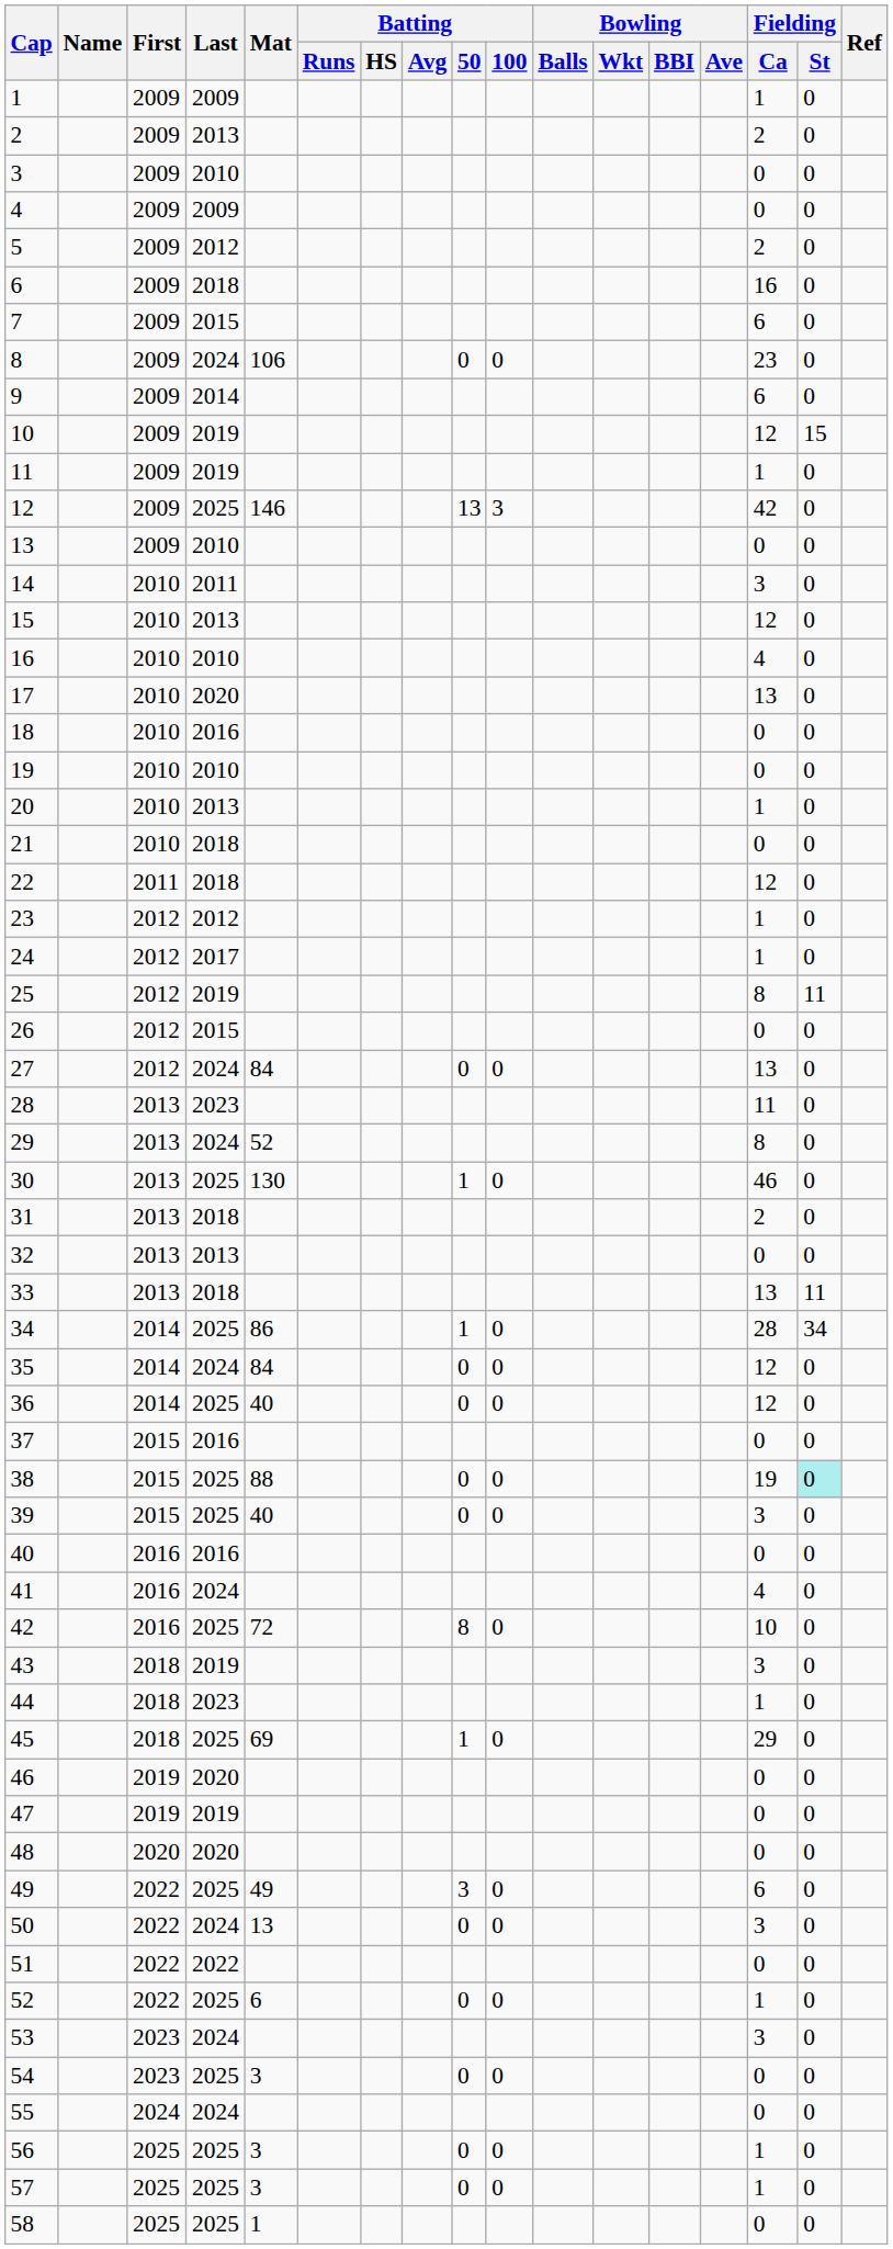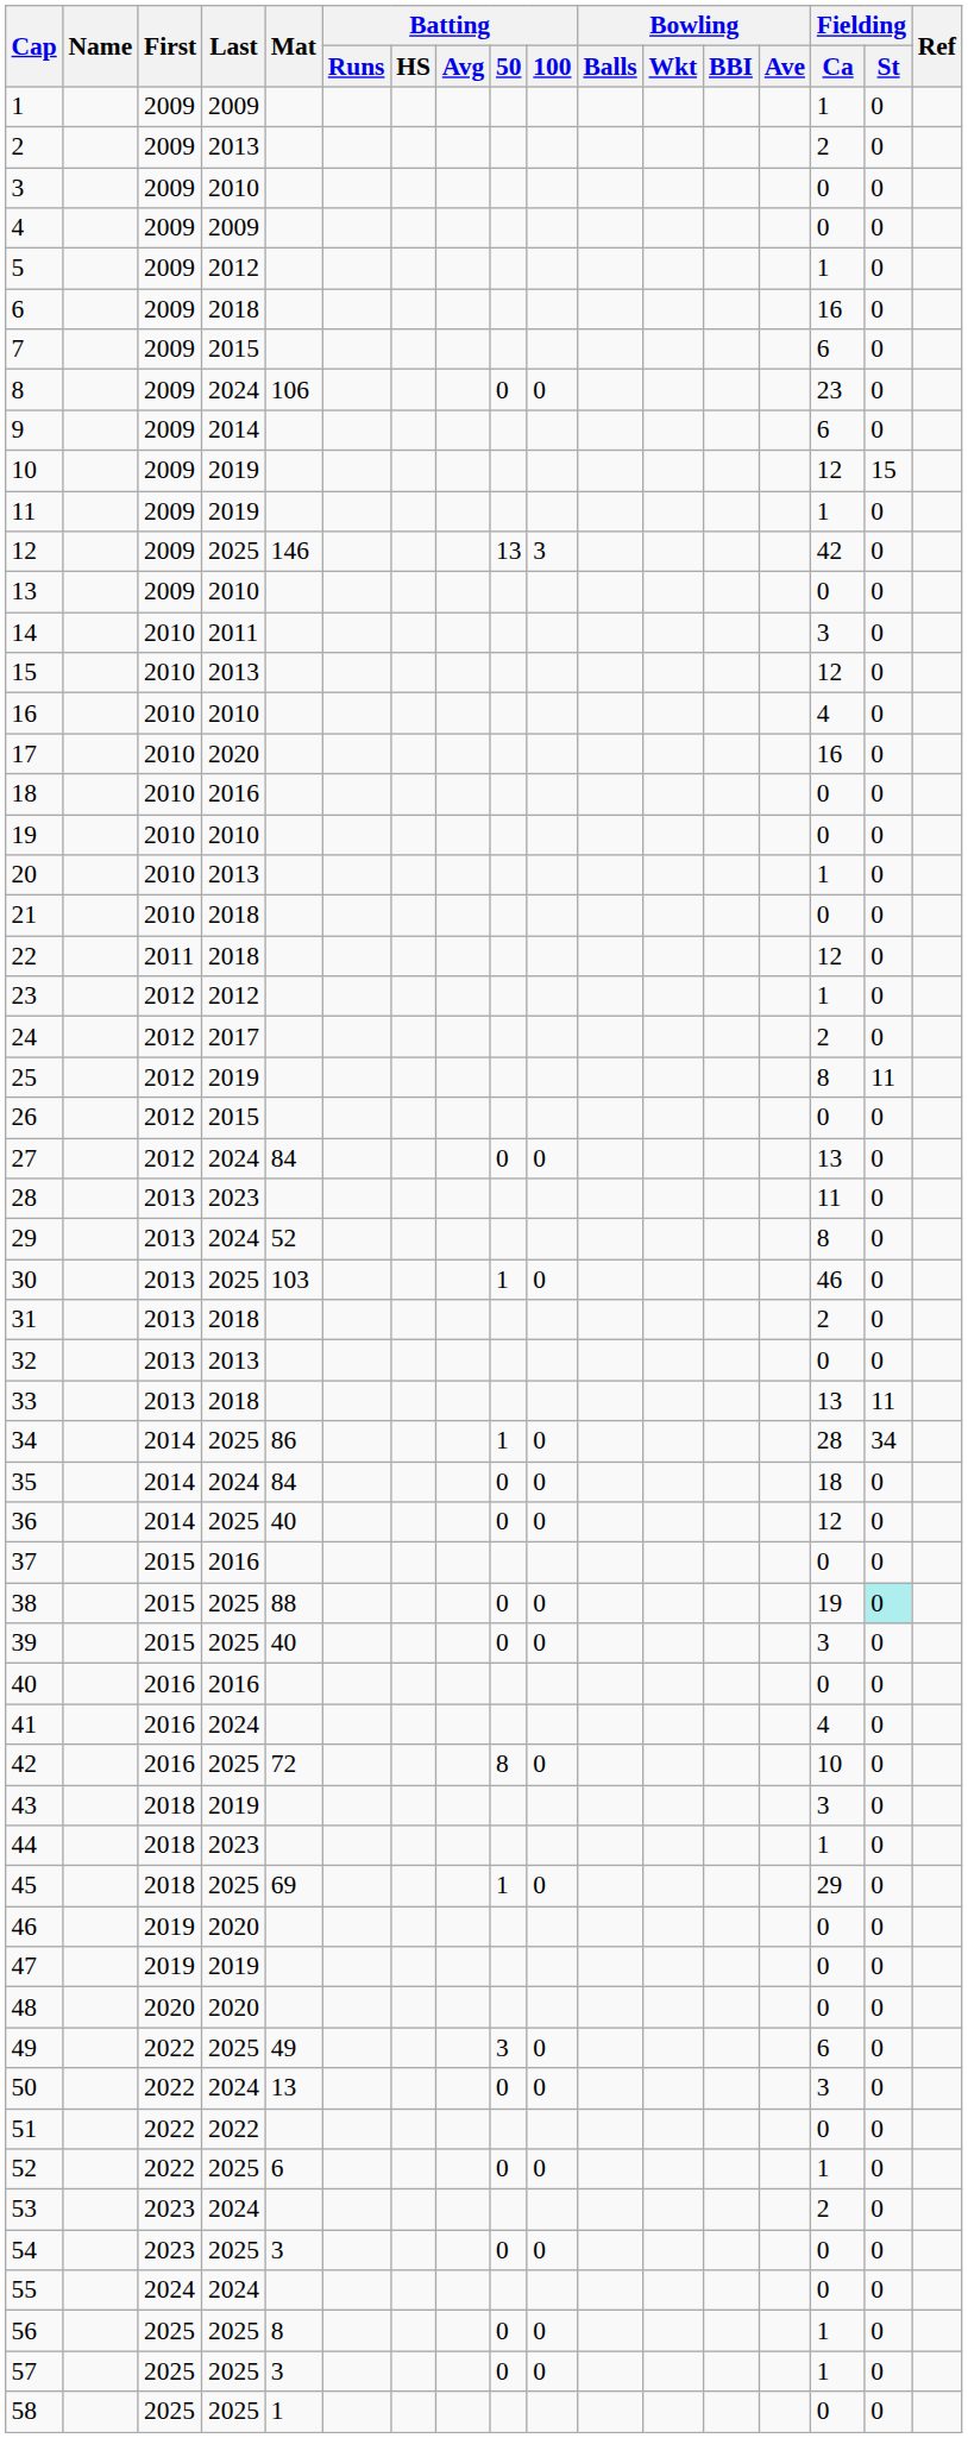5 | Fielding / Ca: 2 -> 1
17 | Fielding / Ca: 13 -> 16
24 | Fielding / Ca: 1 -> 2
30 | Mat: 130 -> 103
35 | Fielding / Ca: 12 -> 18
53 | Fielding / Ca: 3 -> 2
56 | Mat: 3 -> 8
